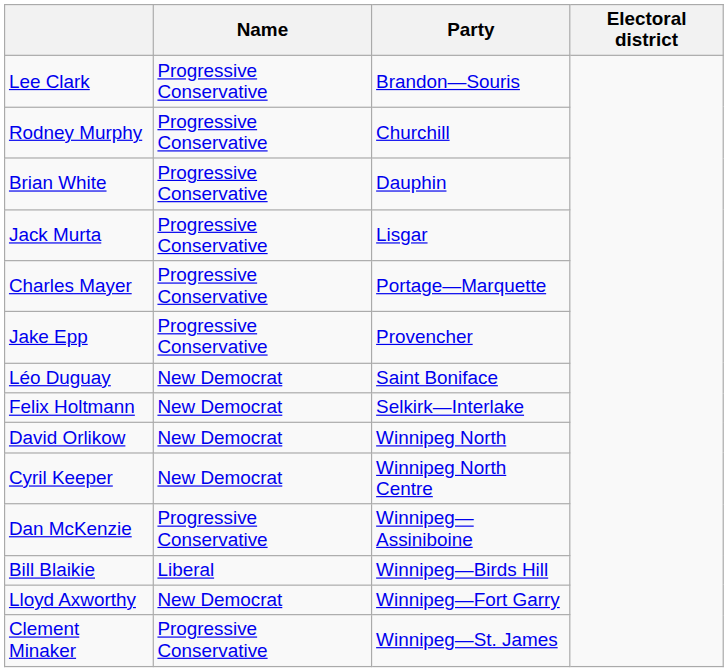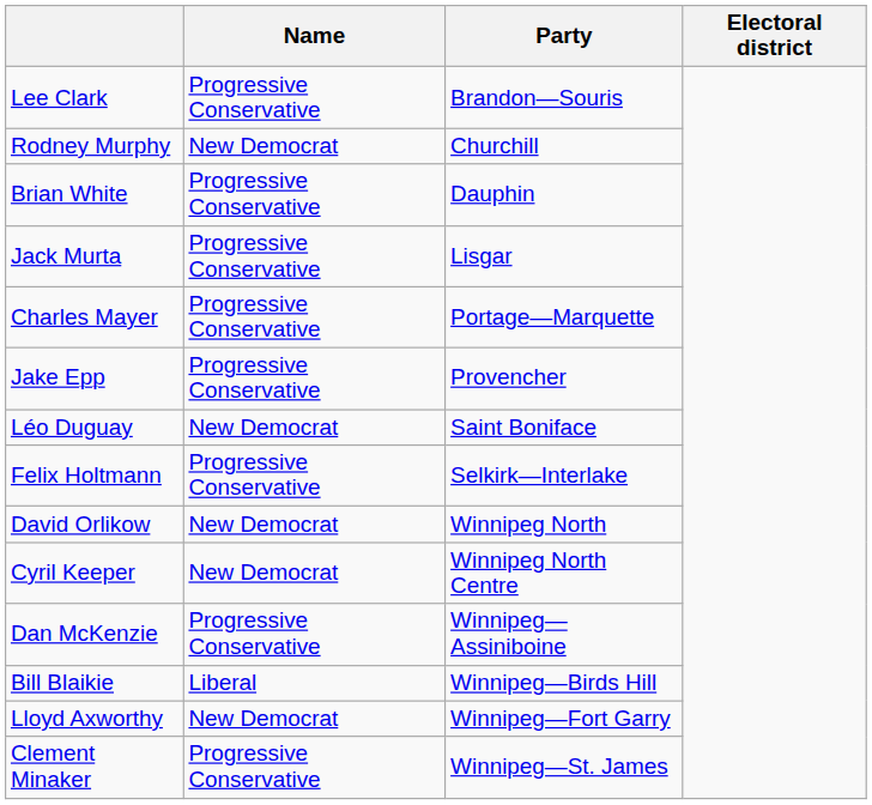Rodney Murphy | Name: Progressive Conservative -> New Democrat
Felix Holtmann | Name: New Democrat -> Progressive Conservative
